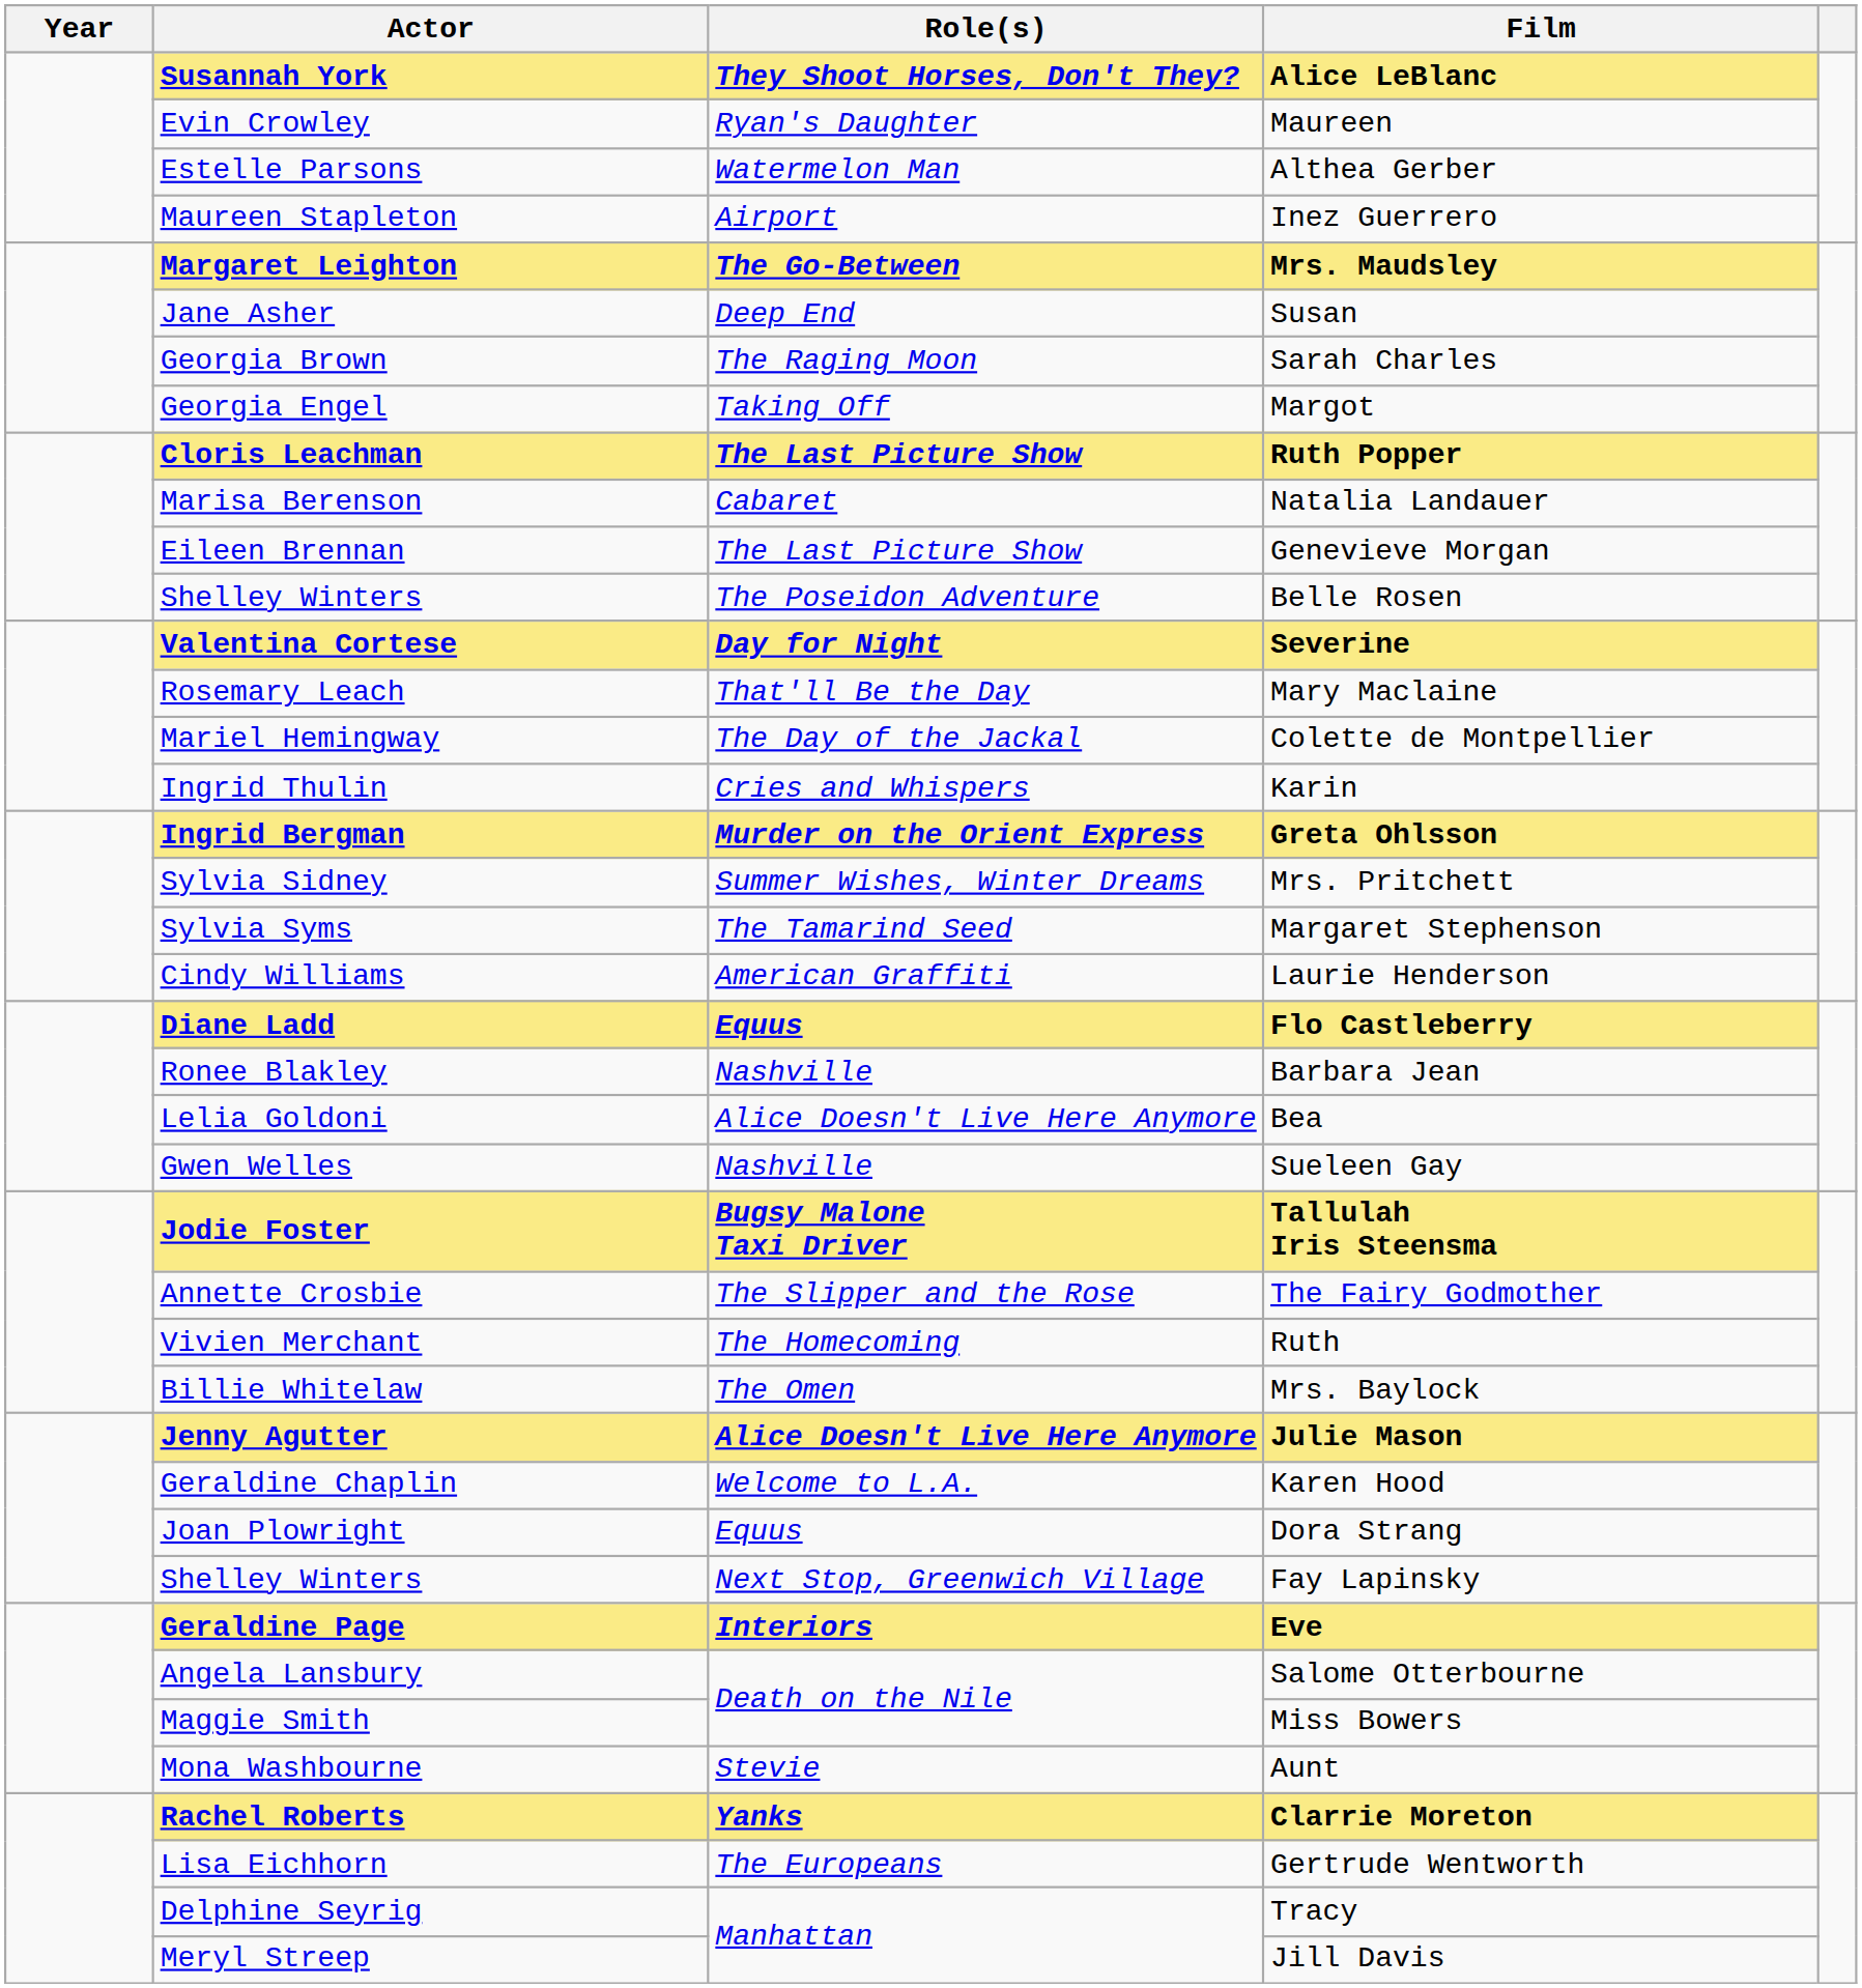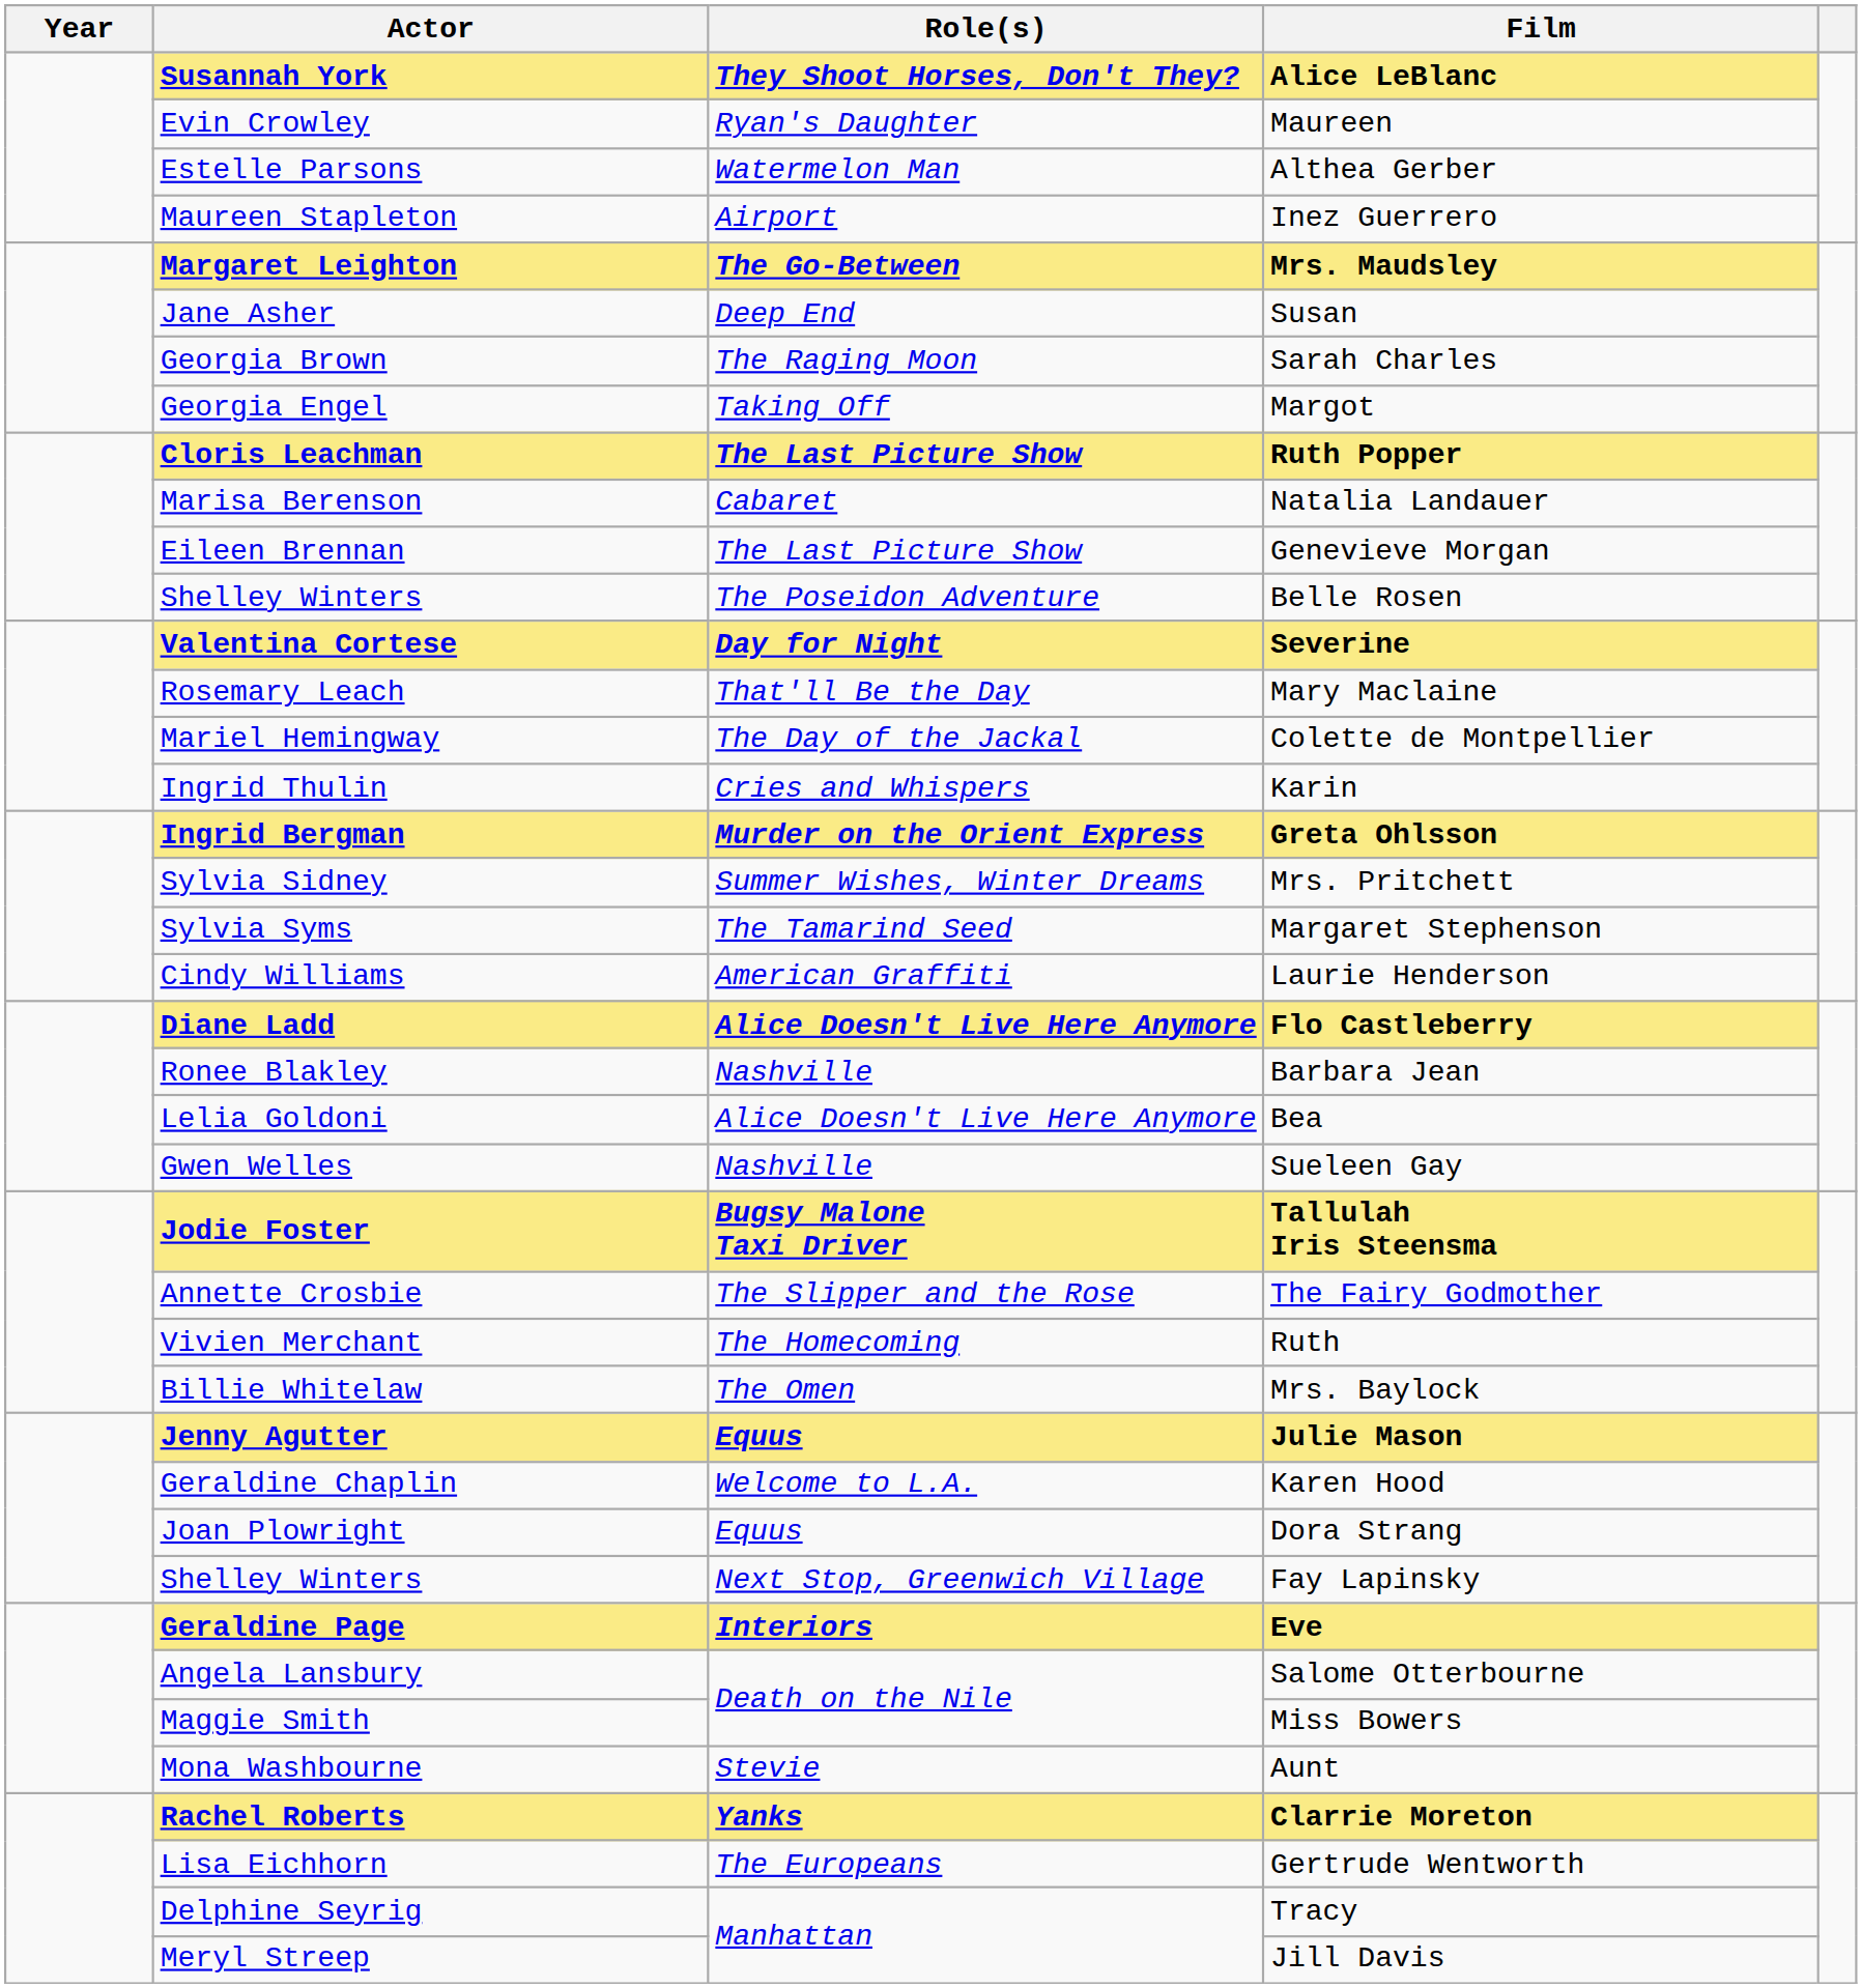Flo Castleberry | Role(s): Equus -> Alice Doesn't Live Here Anymore
Julie Mason | Role(s): Alice Doesn't Live Here Anymore -> Equus
